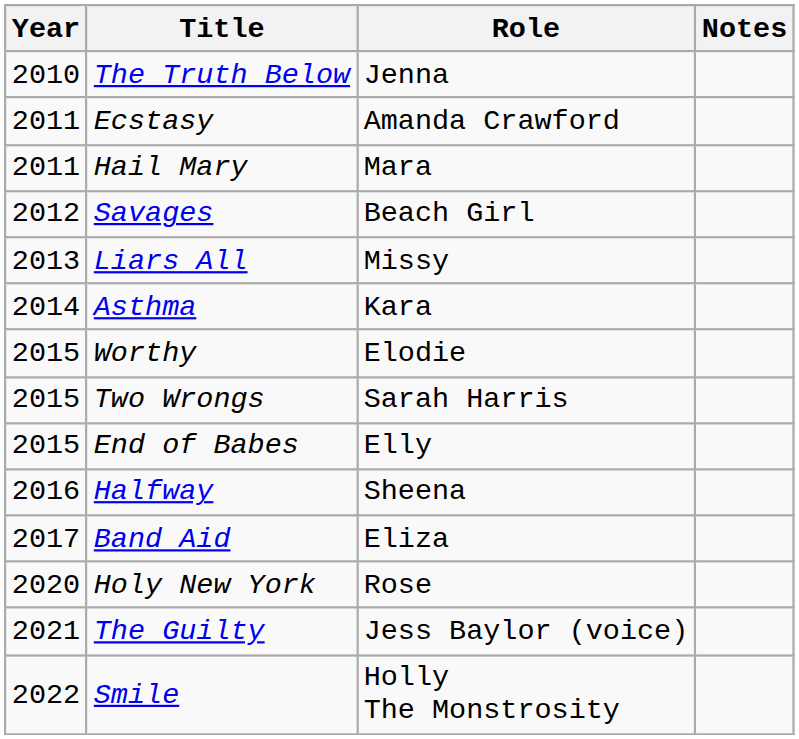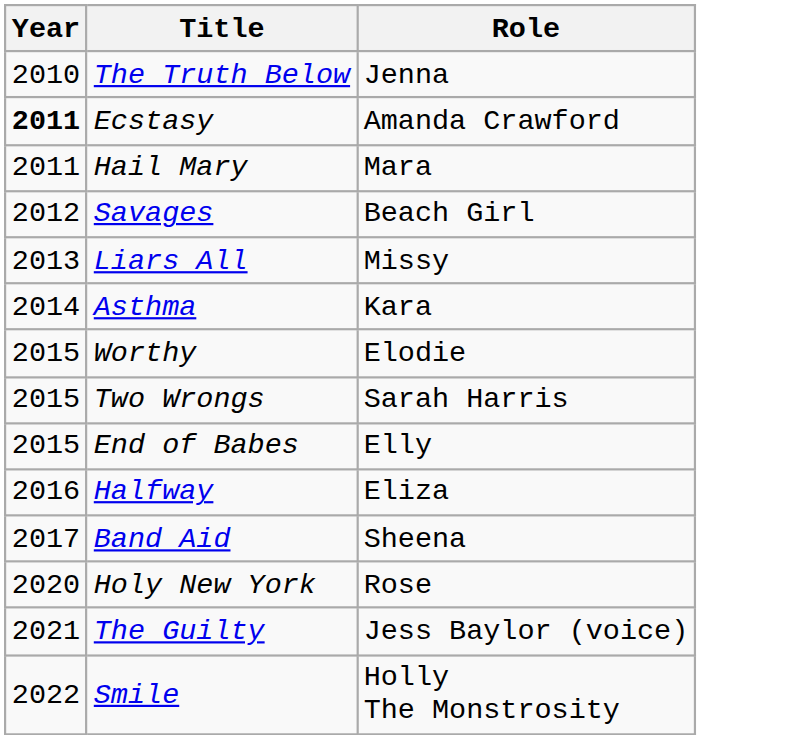- column: Notes
Ecstasy | Year: normal -> bold
Halfway | Role: Sheena -> Eliza
Band Aid | Role: Eliza -> Sheena
